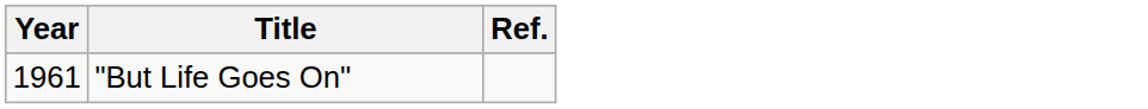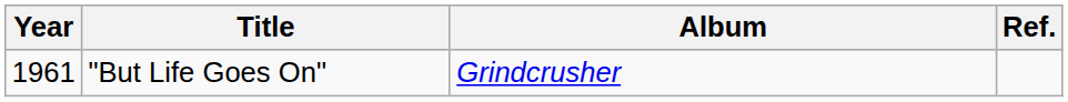+ column: Album | Grindcrusher
